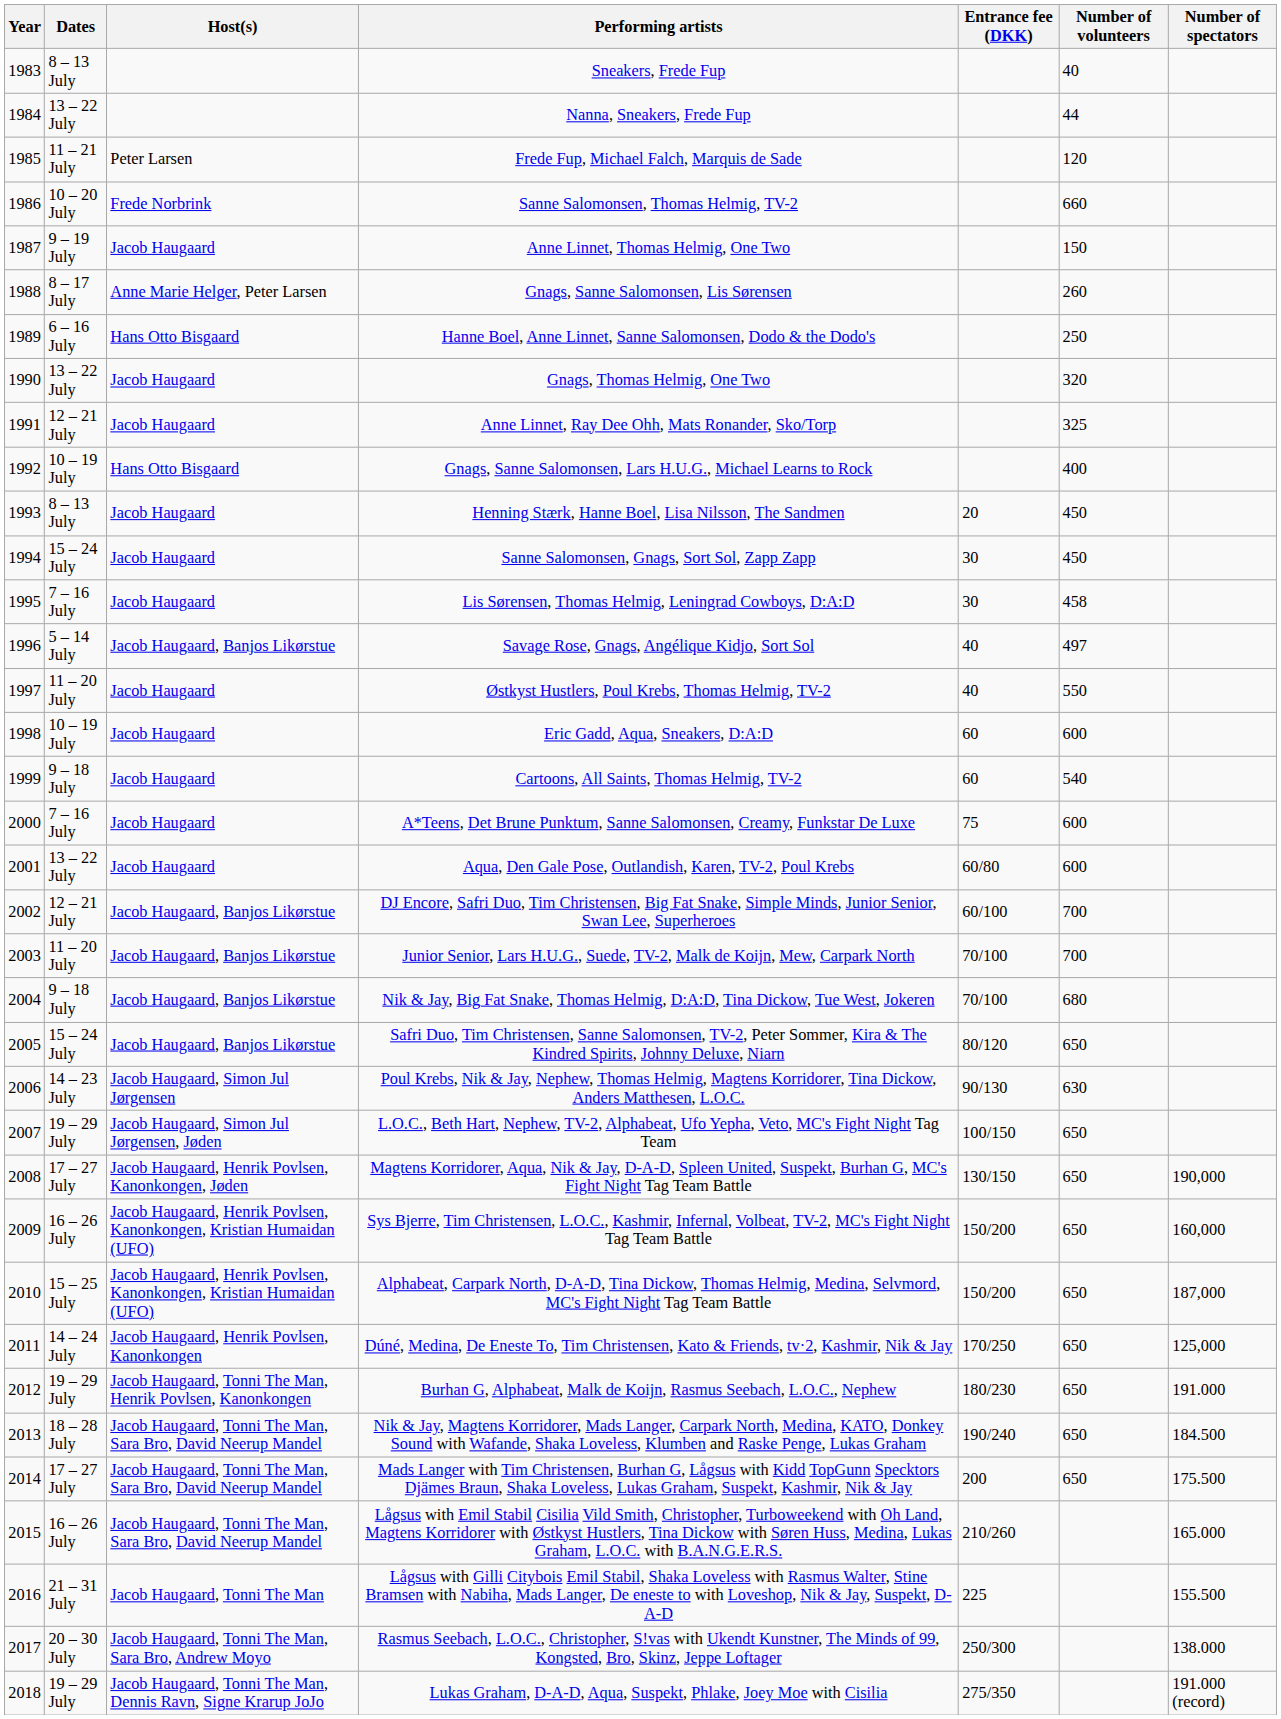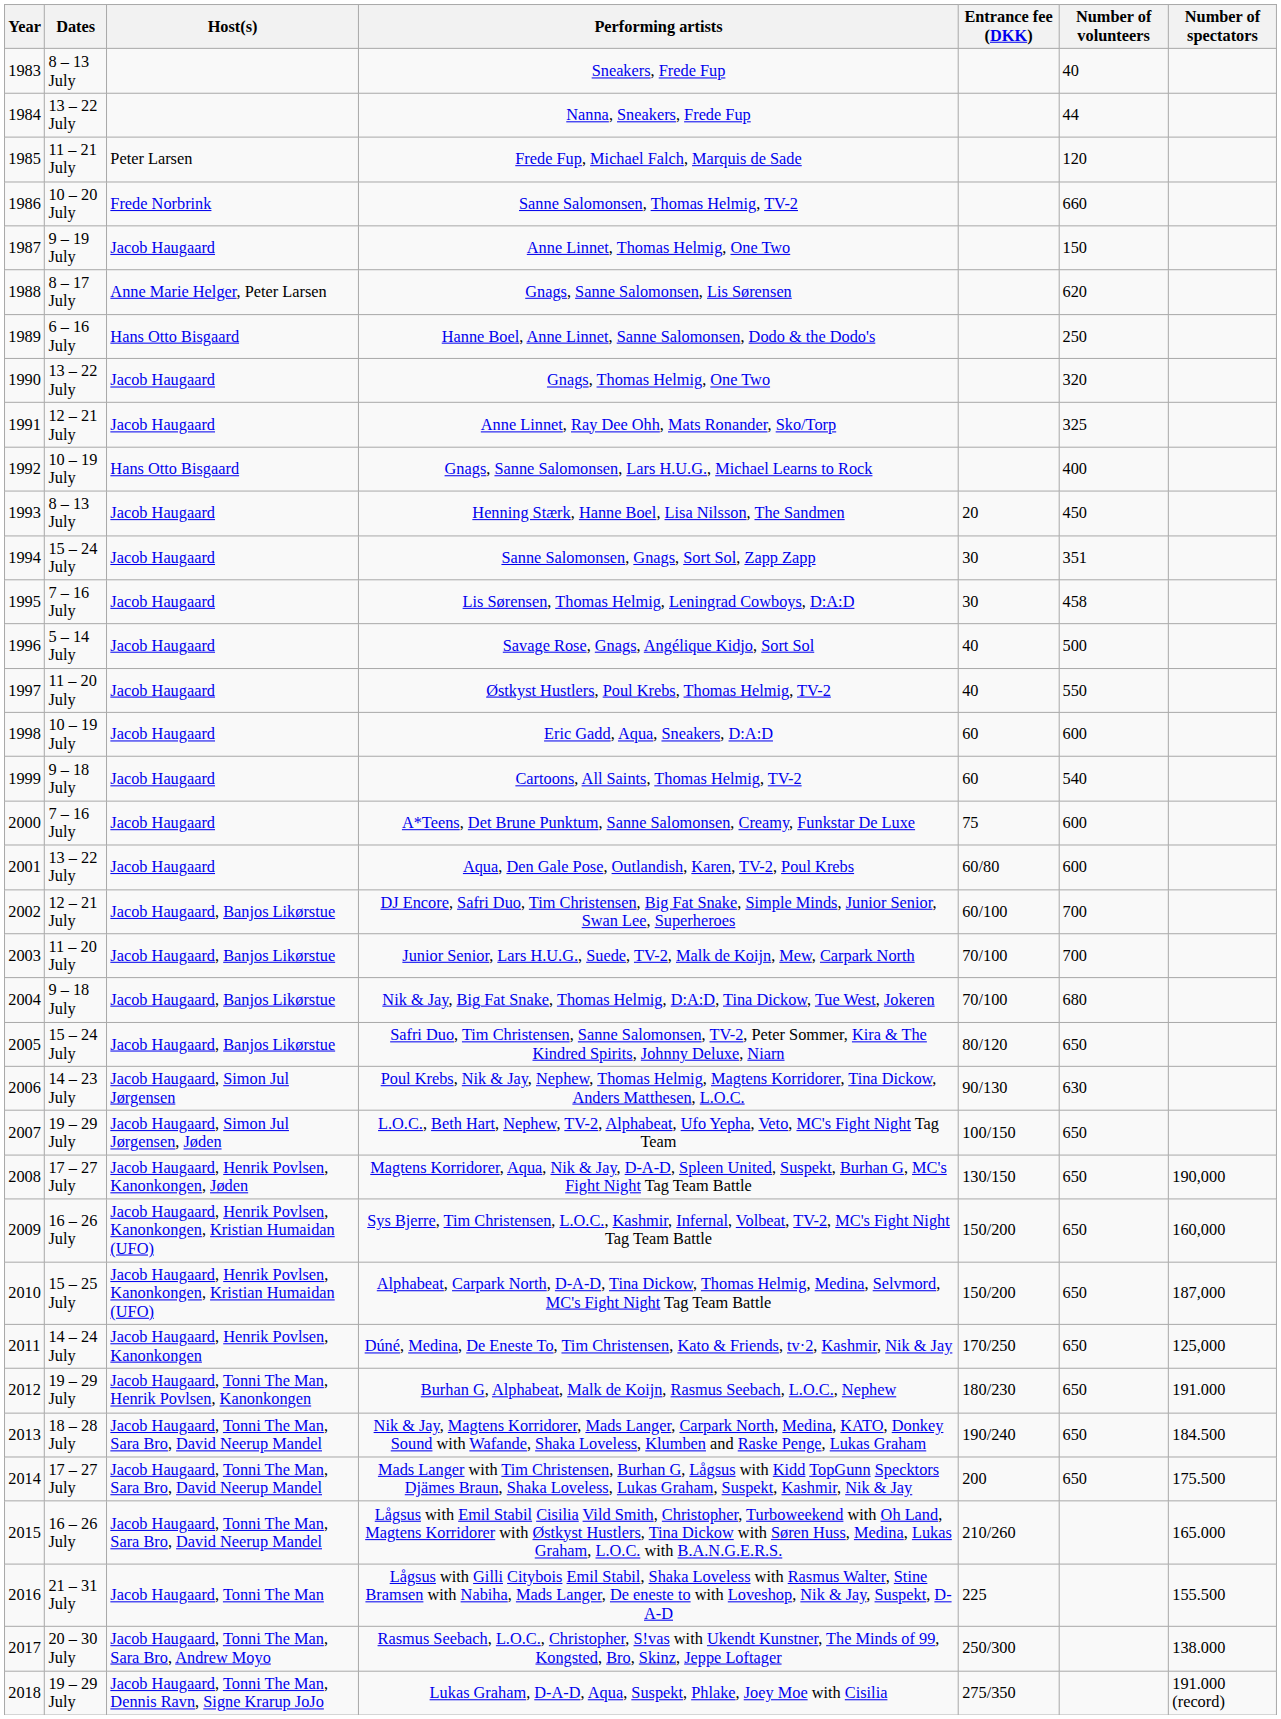Gnags, Sanne Salomonsen, Lis Sørensen | Number of volunteers: 260 -> 620
Sanne Salomonsen, Gnags, Sort Sol, Zapp Zapp | Number of volunteers: 450 -> 351
Savage Rose, Gnags, Angélique Kidjo, Sort Sol | Host(s): Jacob Haugaard, Banjos Likørstue -> Jacob Haugaard
Savage Rose, Gnags, Angélique Kidjo, Sort Sol | Number of volunteers: 497 -> 500
